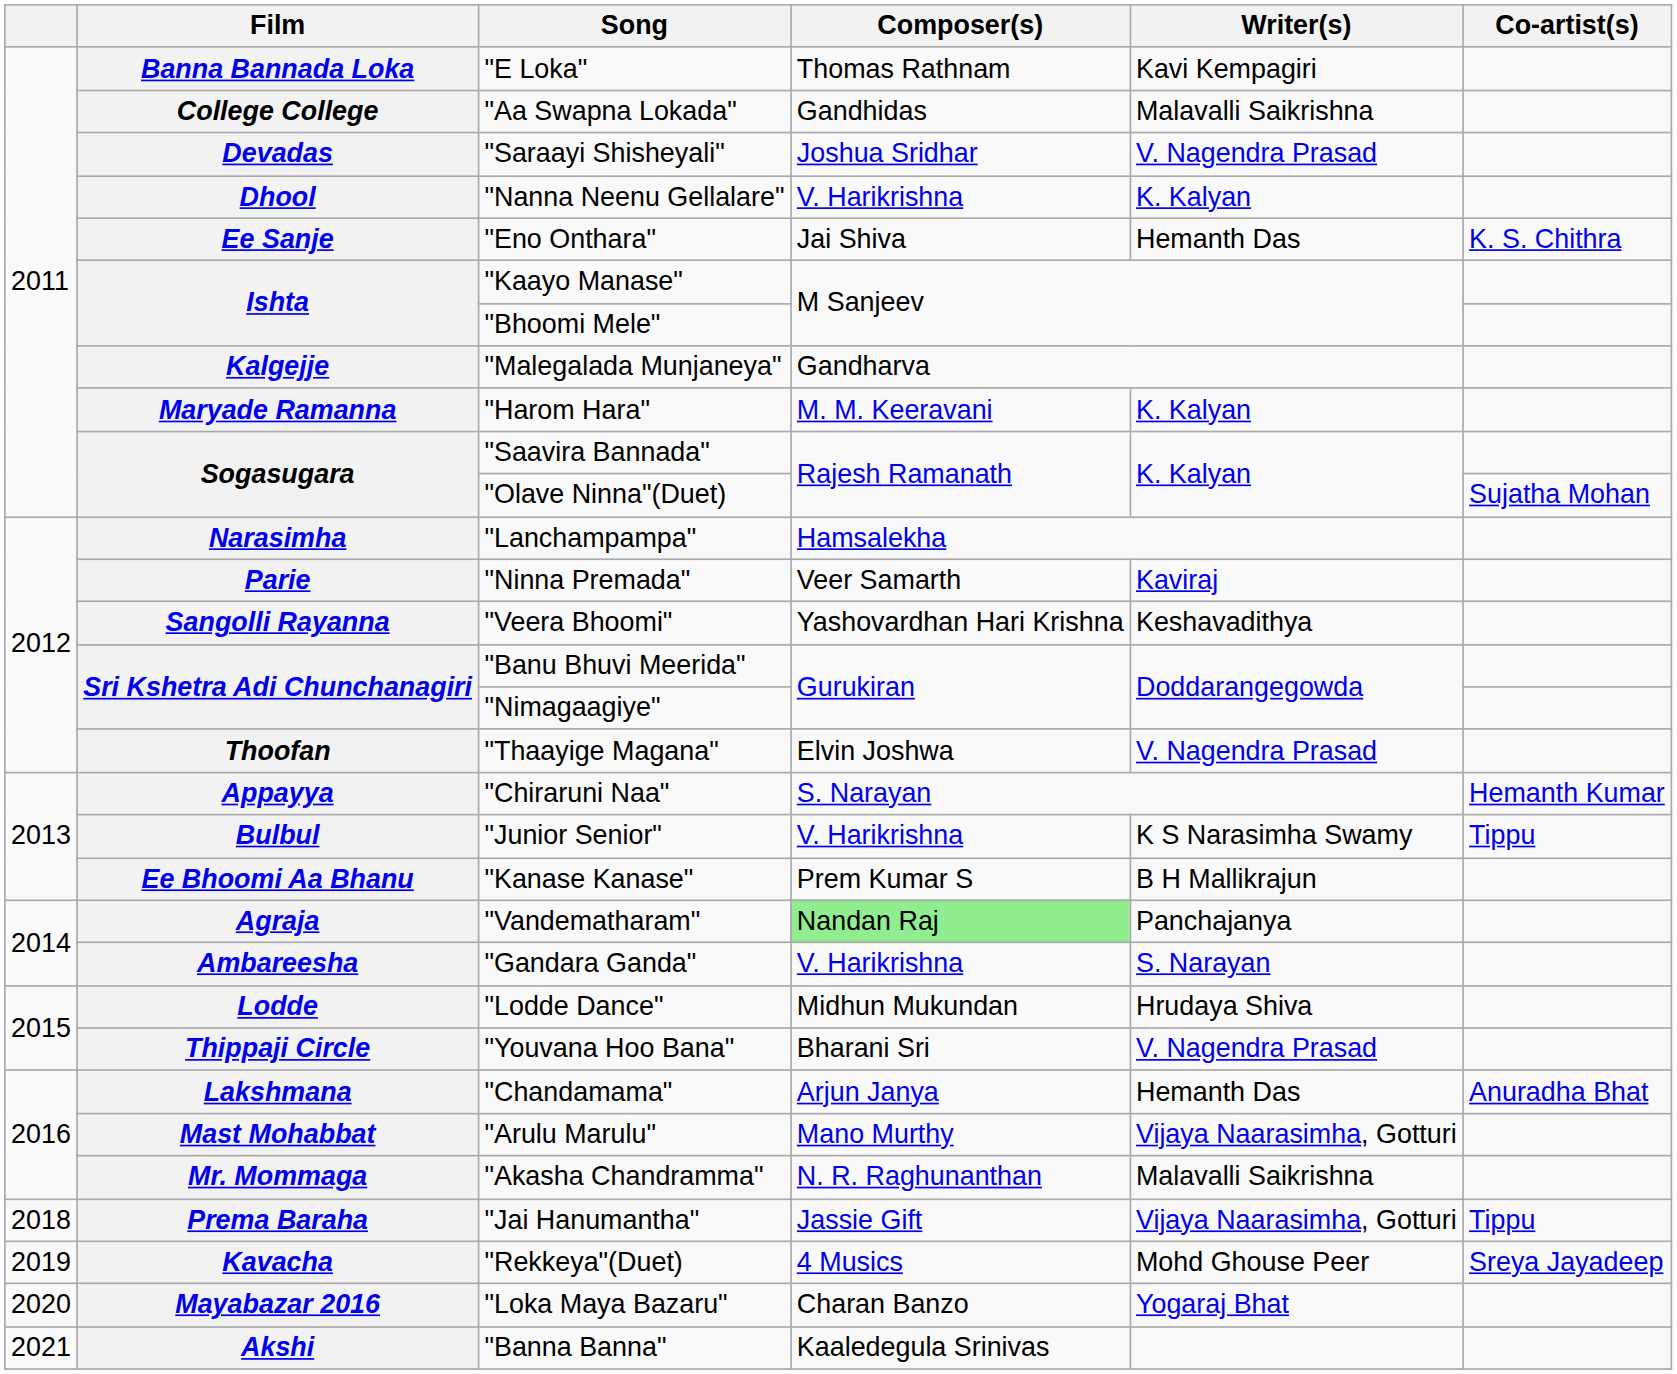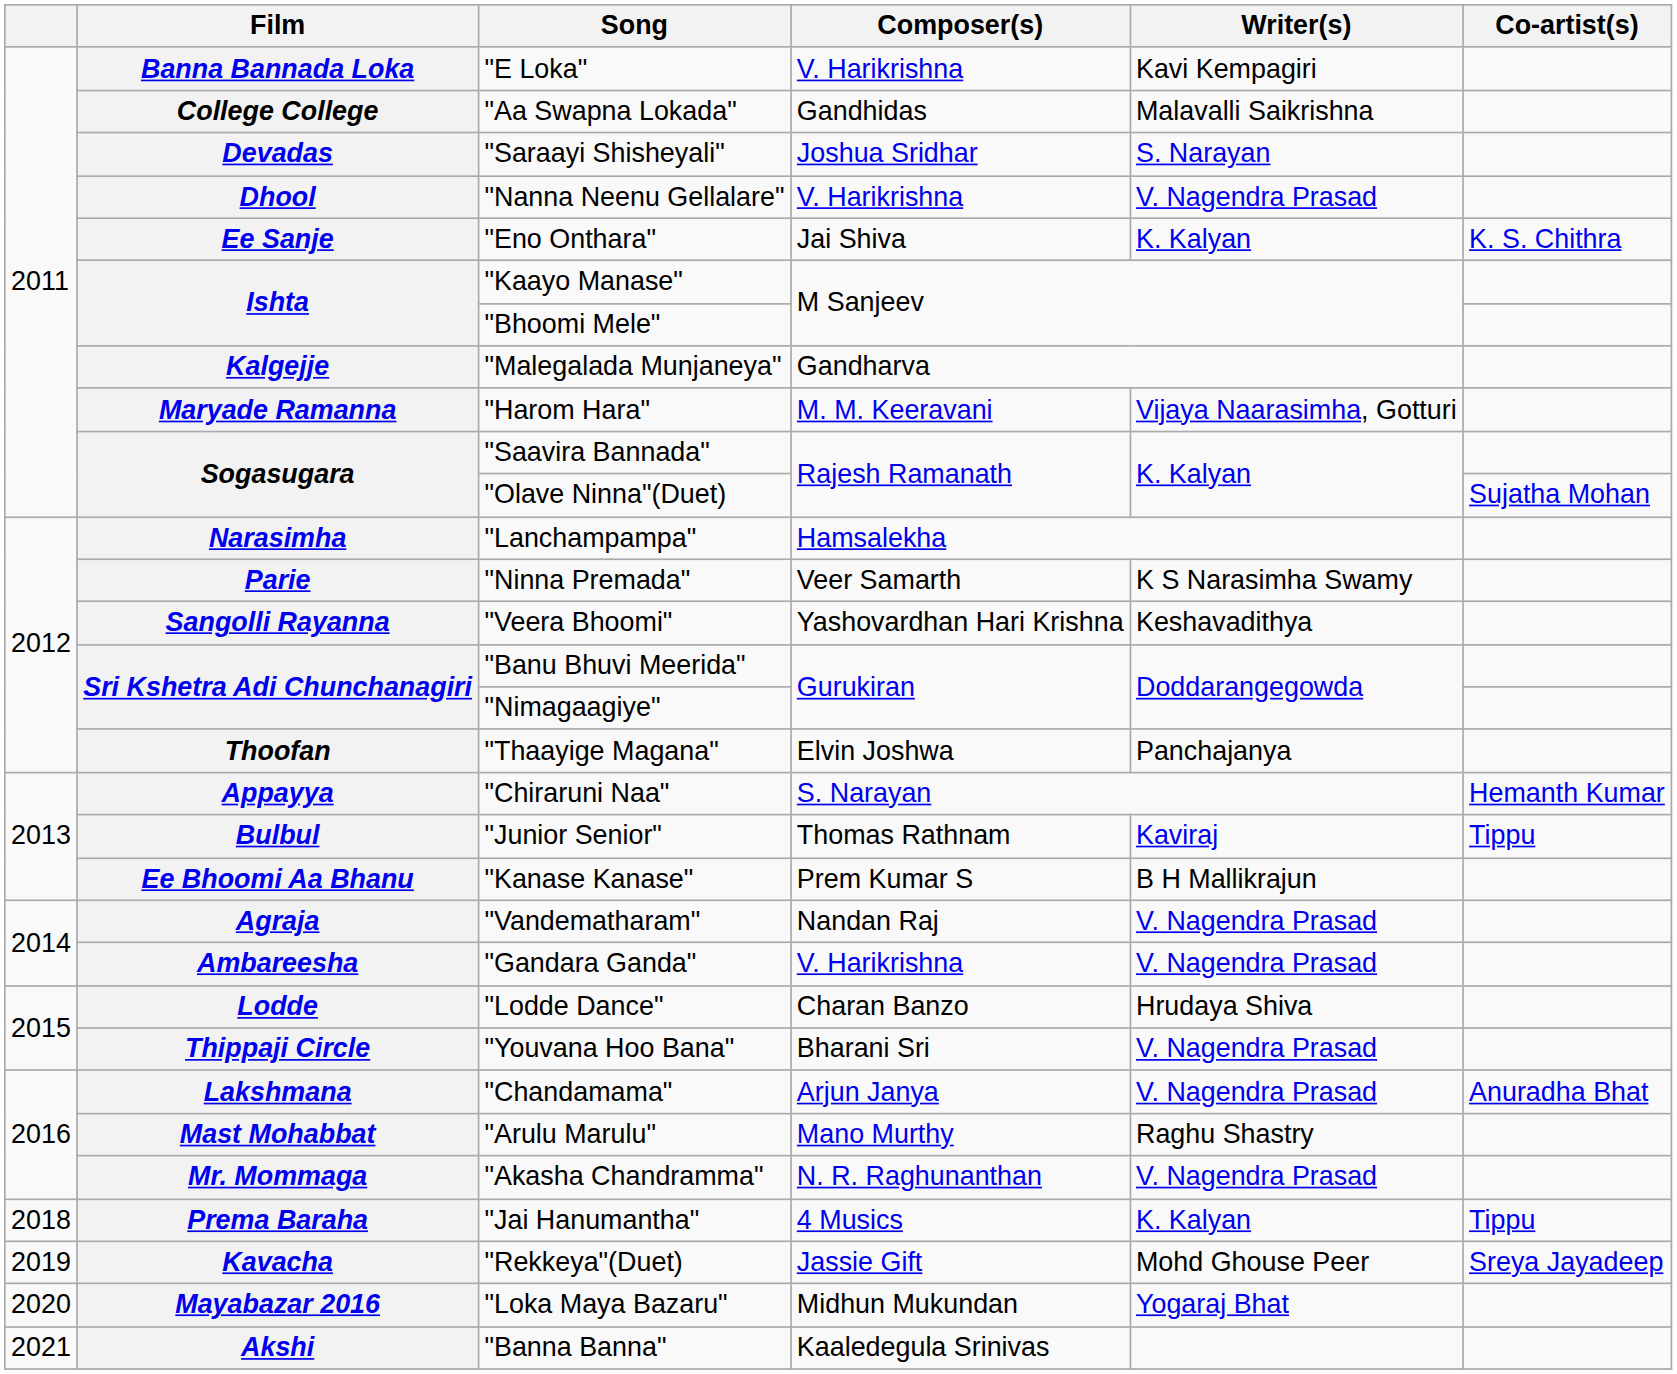Banna Bannada Loka | Composer(s): Thomas Rathnam -> V. Harikrishna
Devadas | Writer(s): V. Nagendra Prasad -> S. Narayan
Dhool | Writer(s): K. Kalyan -> V. Nagendra Prasad
Ee Sanje | Writer(s): Hemanth Das -> K. Kalyan
Maryade Ramanna | Writer(s): K. Kalyan -> Vijaya Naarasimha, Gotturi
Parie | Writer(s): Kaviraj -> K S Narasimha Swamy
Thoofan | Writer(s): V. Nagendra Prasad -> Panchajanya
Bulbul | Composer(s): V. Harikrishna -> Thomas Rathnam
Bulbul | Writer(s): K S Narasimha Swamy -> Kaviraj
Agraja | Composer(s): lightgreen background -> no background
Agraja | Writer(s): Panchajanya -> V. Nagendra Prasad
Ambareesha | Writer(s): S. Narayan -> V. Nagendra Prasad
Lodde | Composer(s): Midhun Mukundan -> Charan Banzo
Lakshmana | Writer(s): Hemanth Das -> V. Nagendra Prasad
Mast Mohabbat | Writer(s): Vijaya Naarasimha, Gotturi -> Raghu Shastry
Mr. Mommaga | Writer(s): Malavalli Saikrishna -> V. Nagendra Prasad
Prema Baraha | Composer(s): Jassie Gift -> 4 Musics
Prema Baraha | Writer(s): Vijaya Naarasimha, Gotturi -> K. Kalyan
Kavacha | Composer(s): 4 Musics -> Jassie Gift
Mayabazar 2016 | Composer(s): Charan Banzo -> Midhun Mukundan
